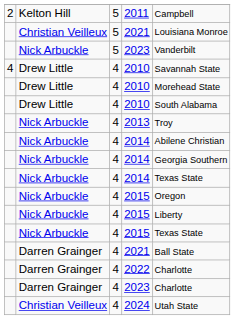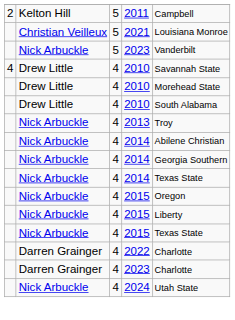- row: Darren Grainger | 4 | 2021 | Ball State
2024 | column 2: Christian Veilleux -> Nick Arbuckle
